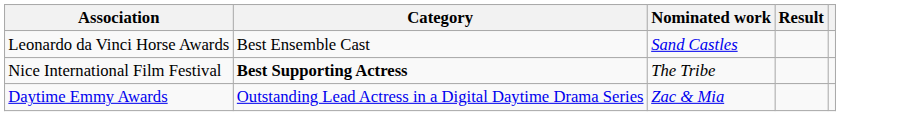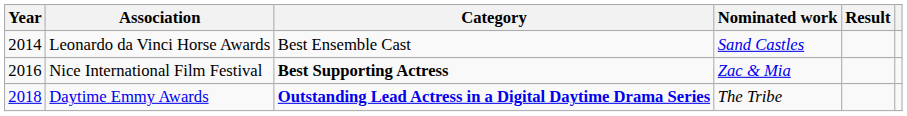+ column: Year | 2014 | 2016 | 2018
Nice International Film Festival | Nominated work: The Tribe -> Zac & Mia
Daytime Emmy Awards | Category: normal -> bold
Daytime Emmy Awards | Nominated work: Zac & Mia -> The Tribe
